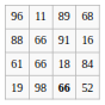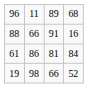61 | column 2: 66 -> 86
61 | column 3: 18 -> 81
19 | column 3: bold -> normal
